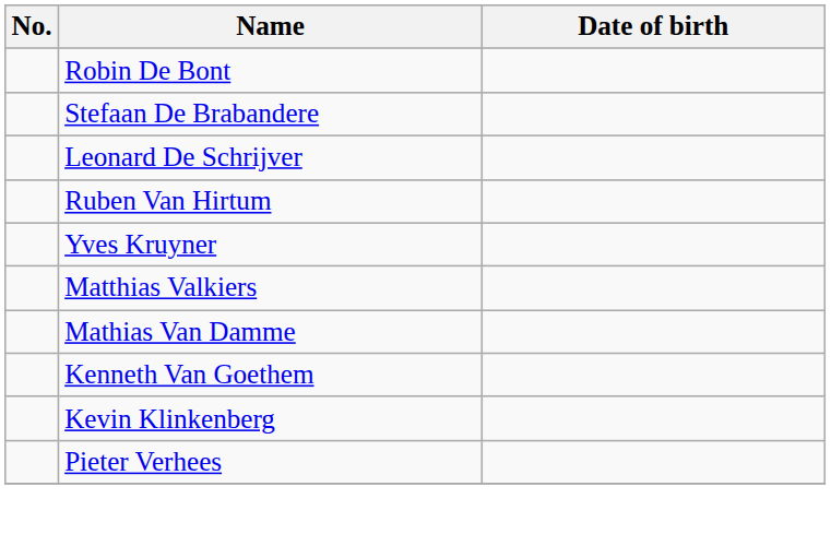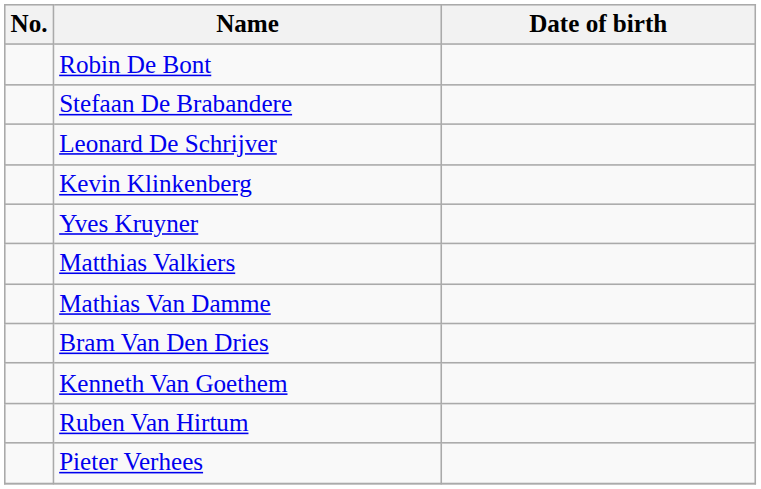rows swapped: Kevin Klinkenberg <-> Ruben Van Hirtum
+ row: Bram Van Den Dries
